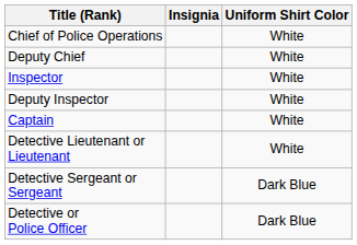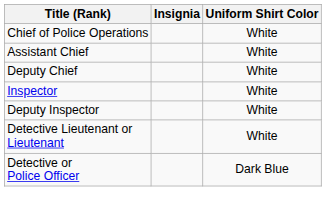+ row: Assistant Chief | White
- row: Captain | White
- row: Detective Sergeant or Sergeant | Dark Blue
